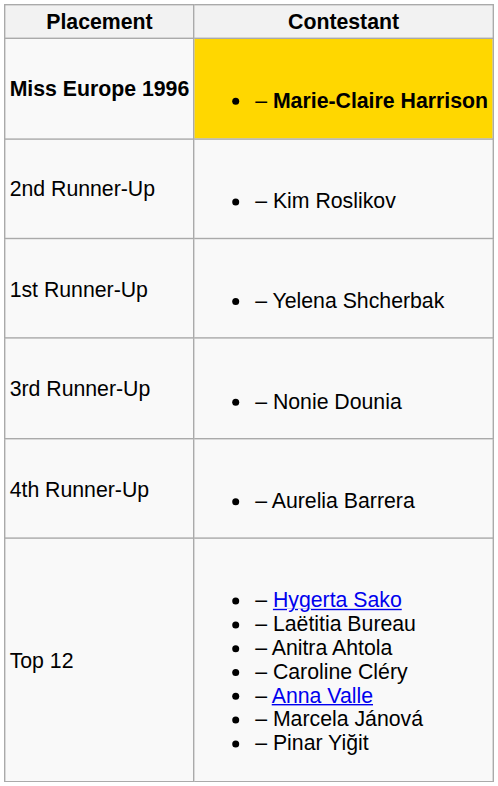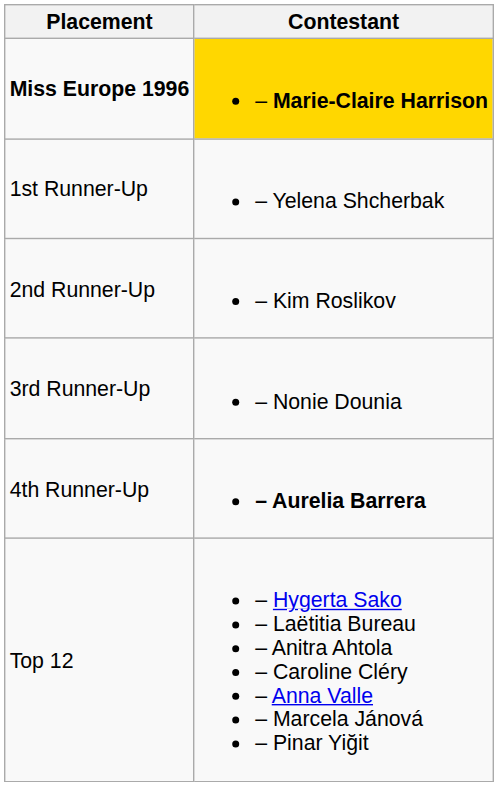rows swapped: 1st Runner-Up <-> 2nd Runner-Up
4th Runner-Up | Contestant: normal -> bold
